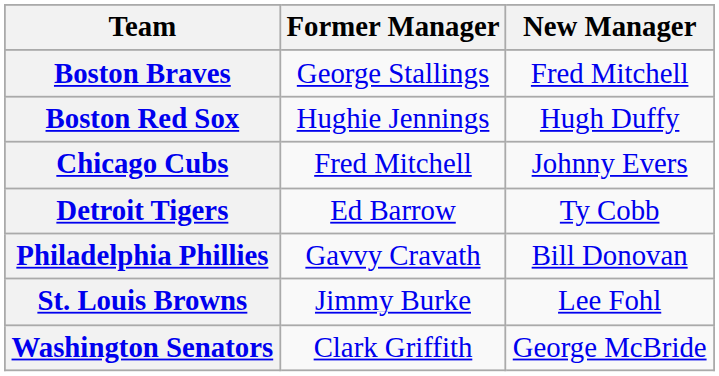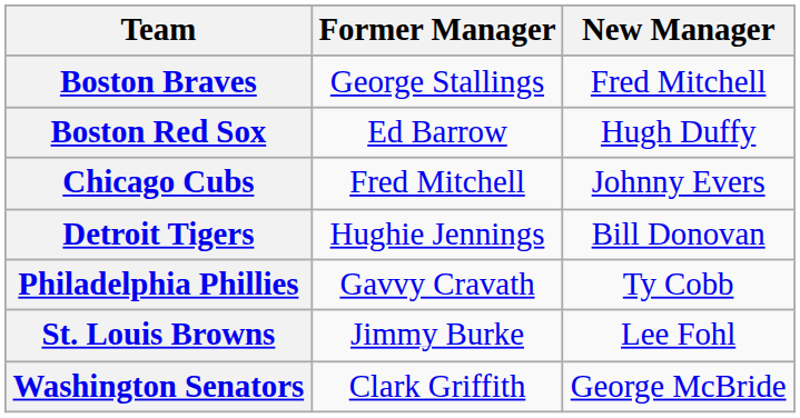Boston Red Sox | Former Manager: Hughie Jennings -> Ed Barrow
Detroit Tigers | Former Manager: Ed Barrow -> Hughie Jennings
Detroit Tigers | New Manager: Ty Cobb -> Bill Donovan
Philadelphia Phillies | New Manager: Bill Donovan -> Ty Cobb
